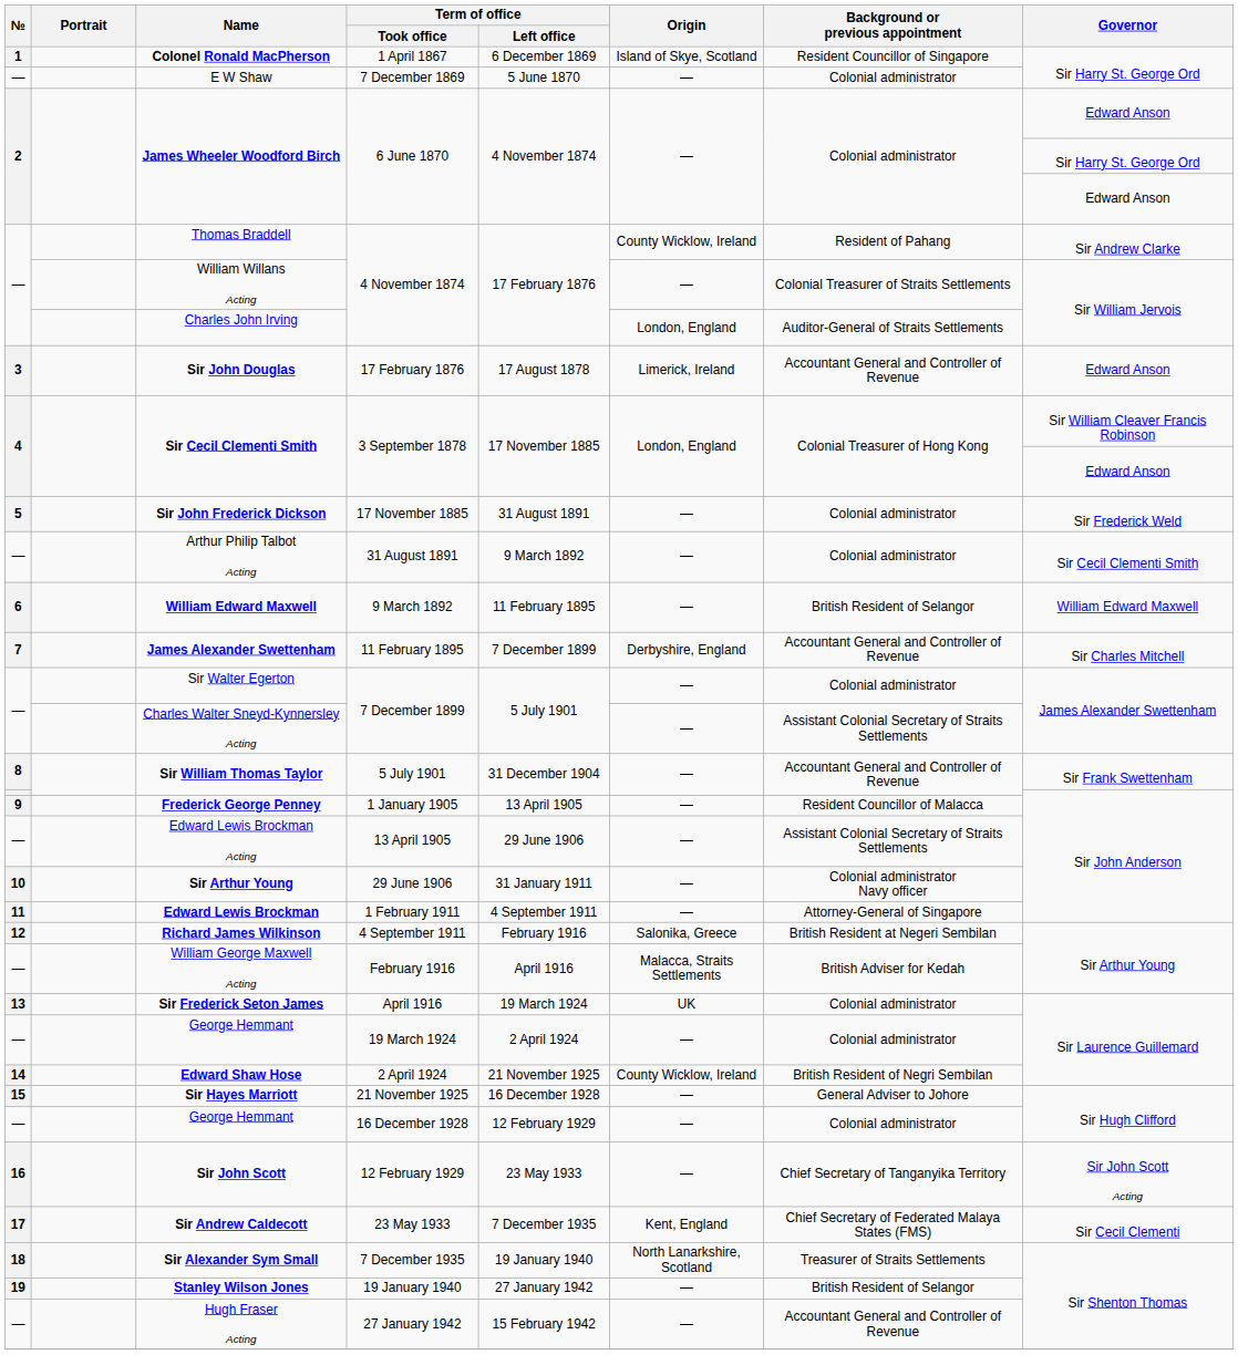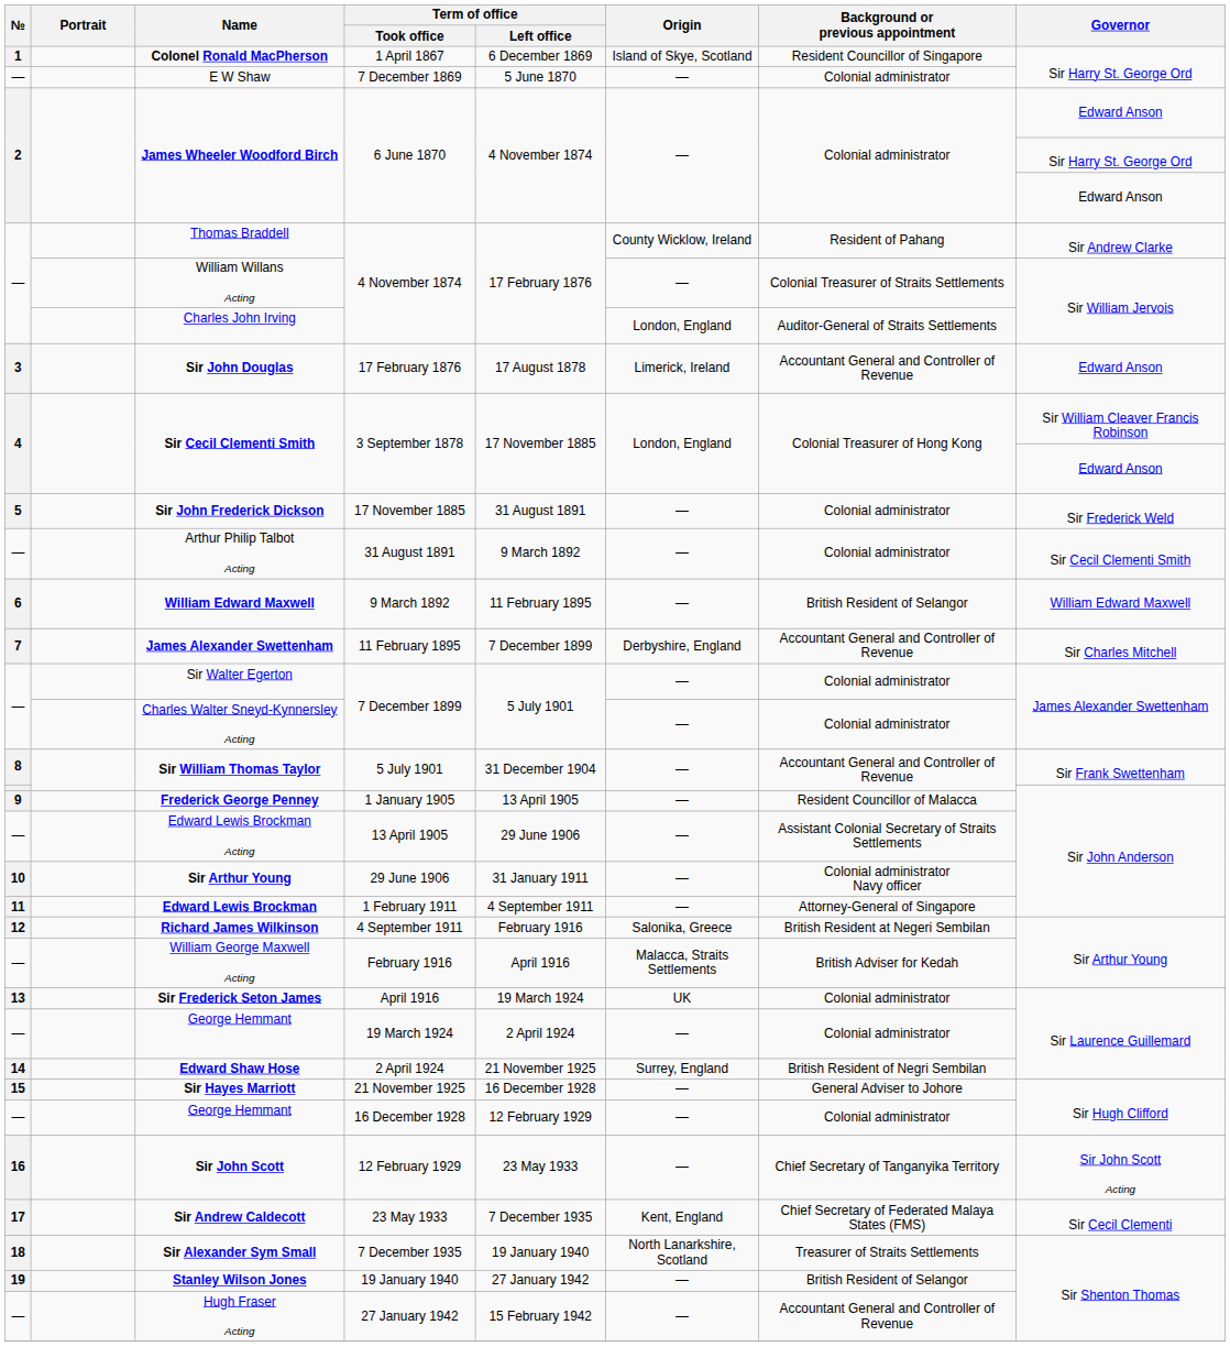Charles Walter Sneyd-Kynnersley Acting | Background or previous appointment: Assistant Colonial Secretary of Straits Settlements -> Colonial administrator
Edward Shaw Hose | Origin: County Wicklow, Ireland -> Surrey, England
